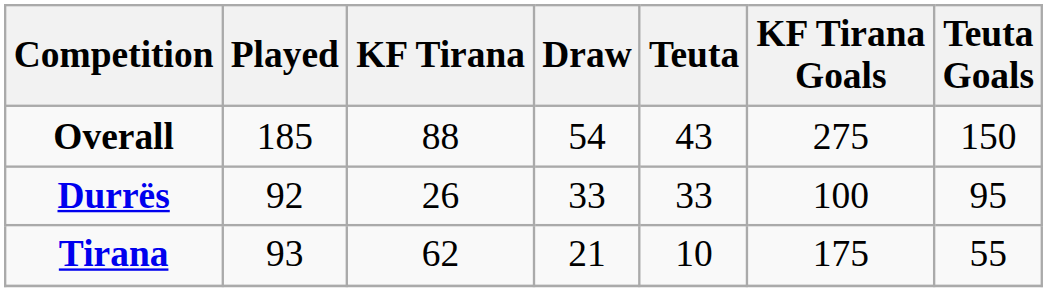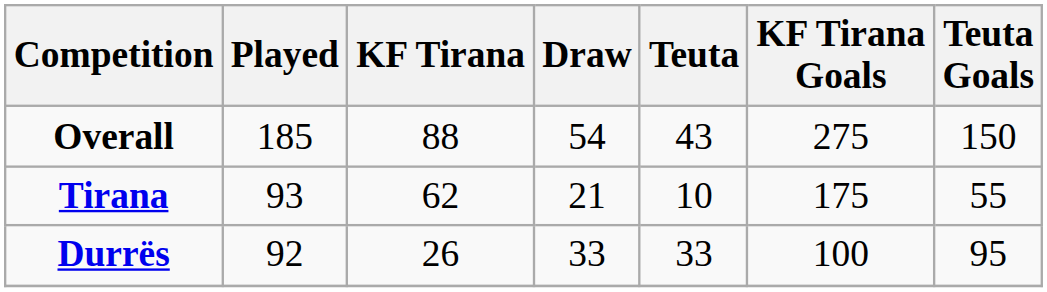rows swapped: Tirana <-> Durrës
